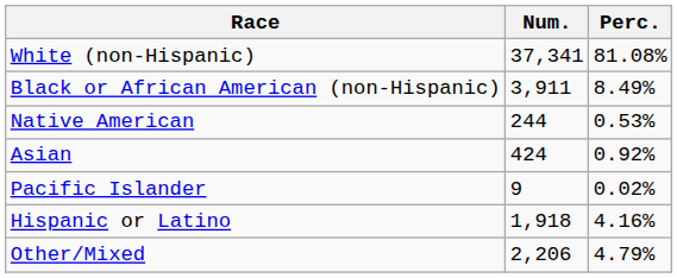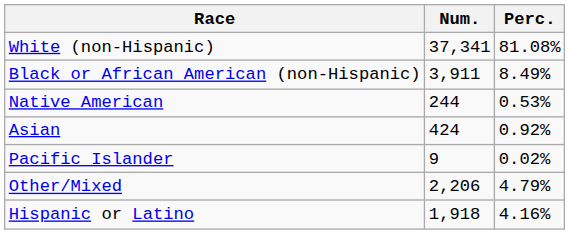rows swapped: Other/Mixed <-> Hispanic or Latino
